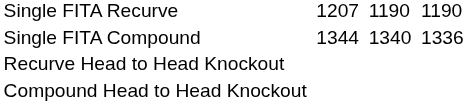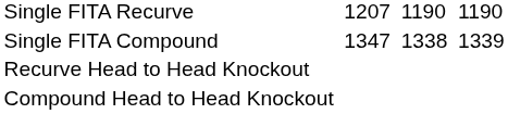Single FITA Compound | column 3: 1344 -> 1347
Single FITA Compound | column 5: 1340 -> 1338
Single FITA Compound | column 7: 1336 -> 1339
